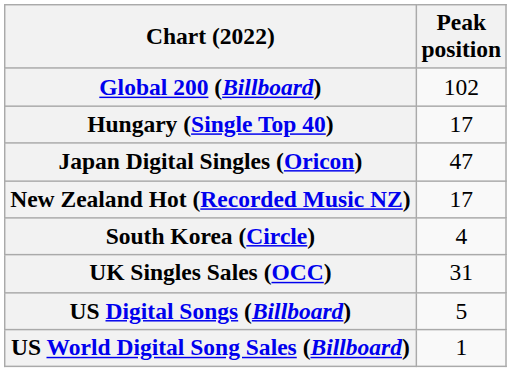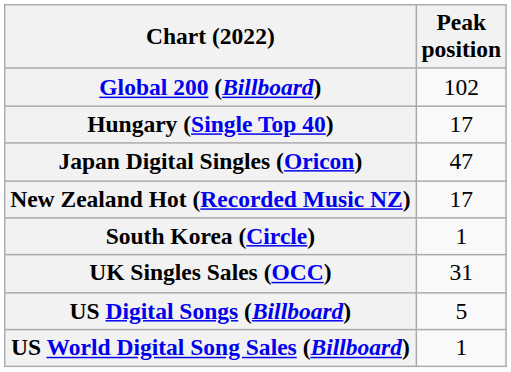South Korea (Circle) | Peak position: 4 -> 1
